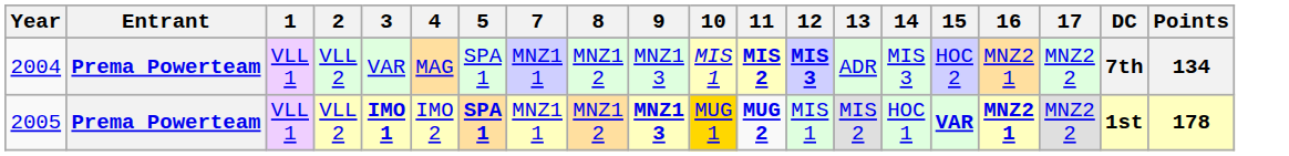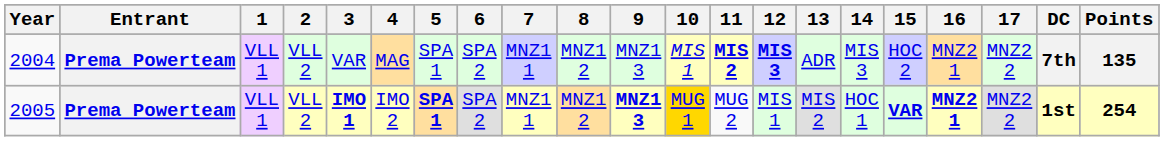+ column: 6 | SPA 2 | SPA 2
2004 | Points: 134 -> 135
2005 | 11: bold -> normal
2005 | Points: 178 -> 254
